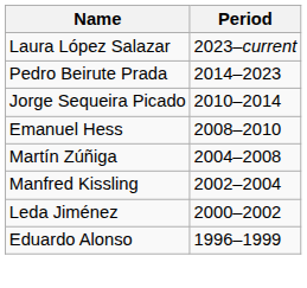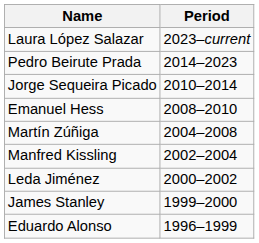+ row: James Stanley | 1999–2000
